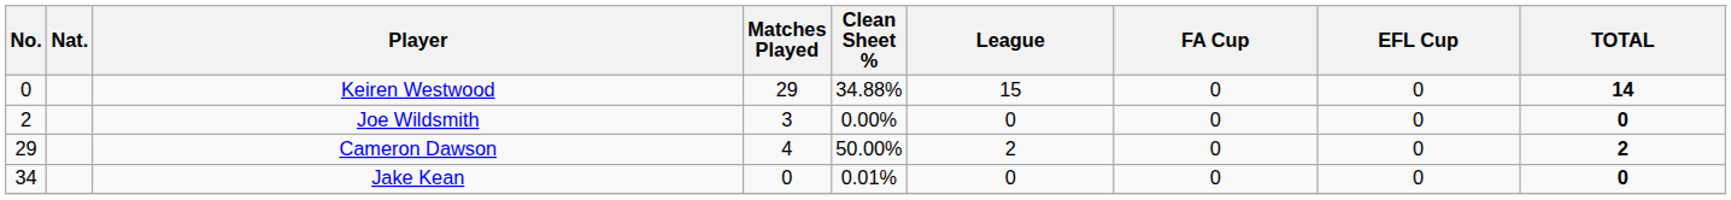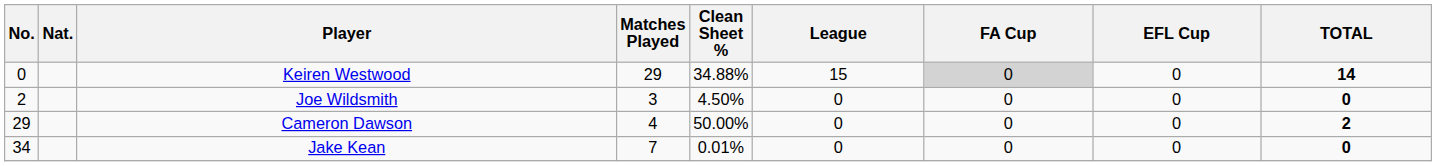Keiren Westwood | FA Cup: no background -> lightgrey background
Joe Wildsmith | Clean Sheet %: 0.00% -> 4.50%
Cameron Dawson | League: 2 -> 0
Jake Kean | Matches Played: 0 -> 7
